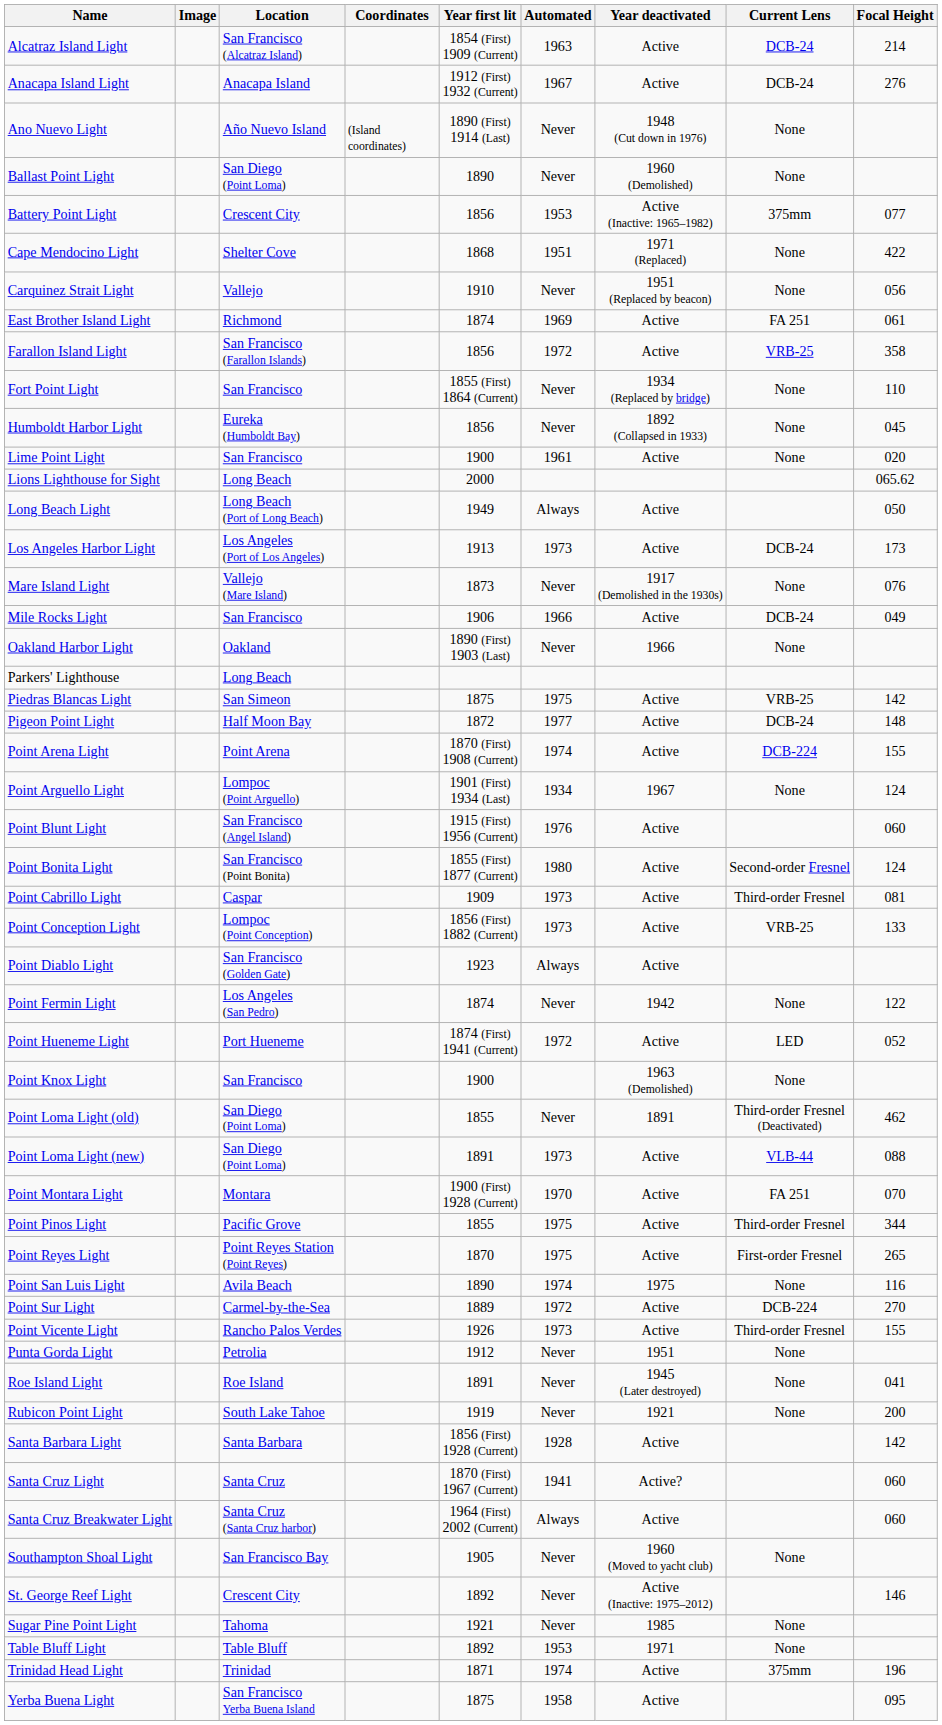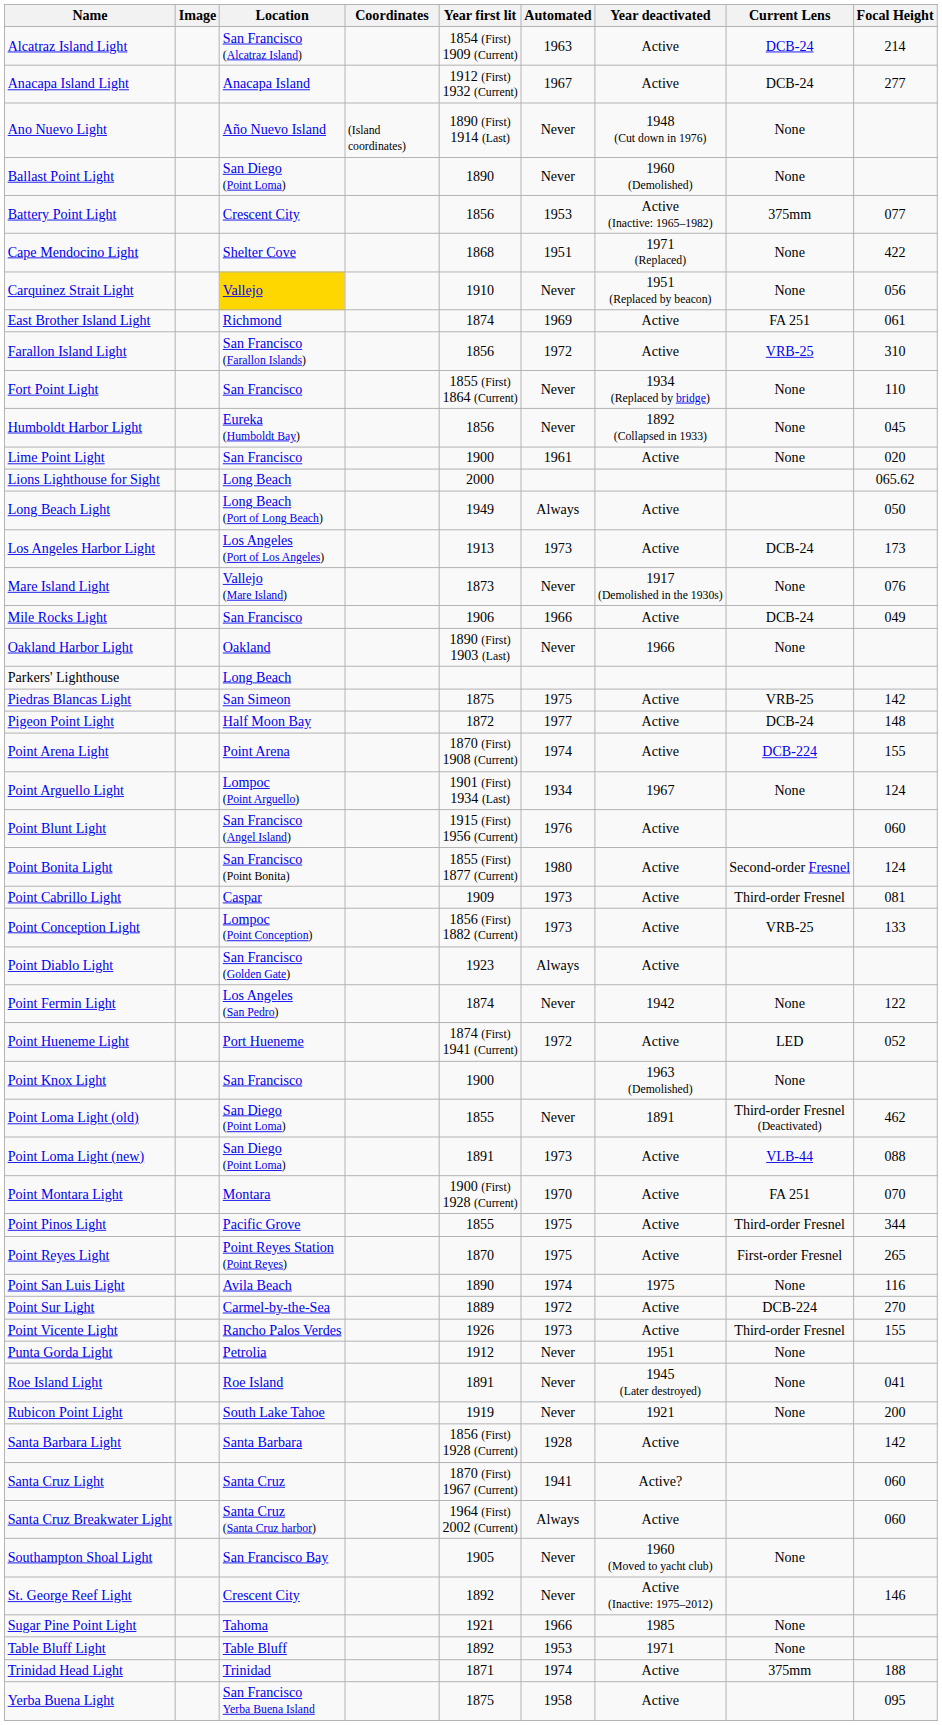Anacapa Island Light | Focal Height: 276 -> 277
Carquinez Strait Light | Location: no background -> gold background
Farallon Island Light | Focal Height: 358 -> 310
Sugar Pine Point Light | Automated: Never -> 1966
Trinidad Head Light | Focal Height: 196 -> 188
